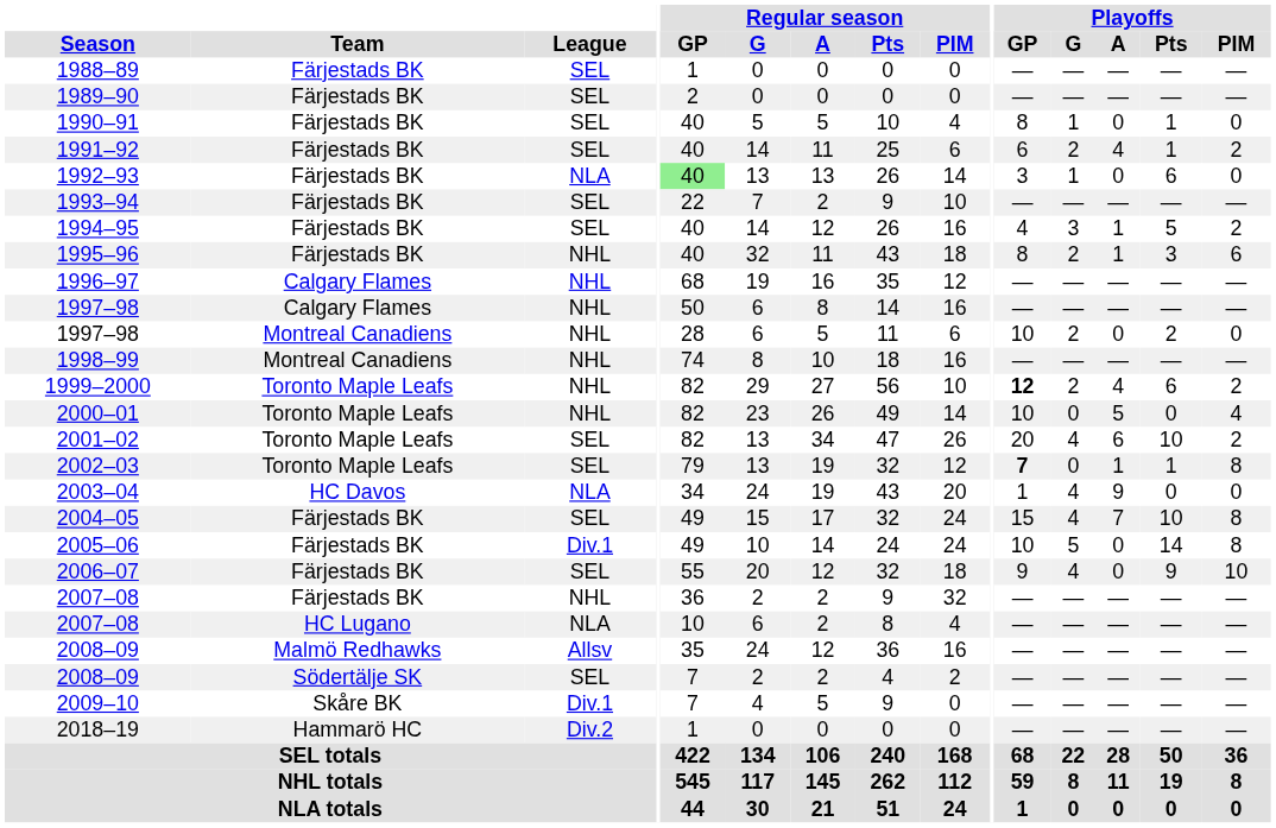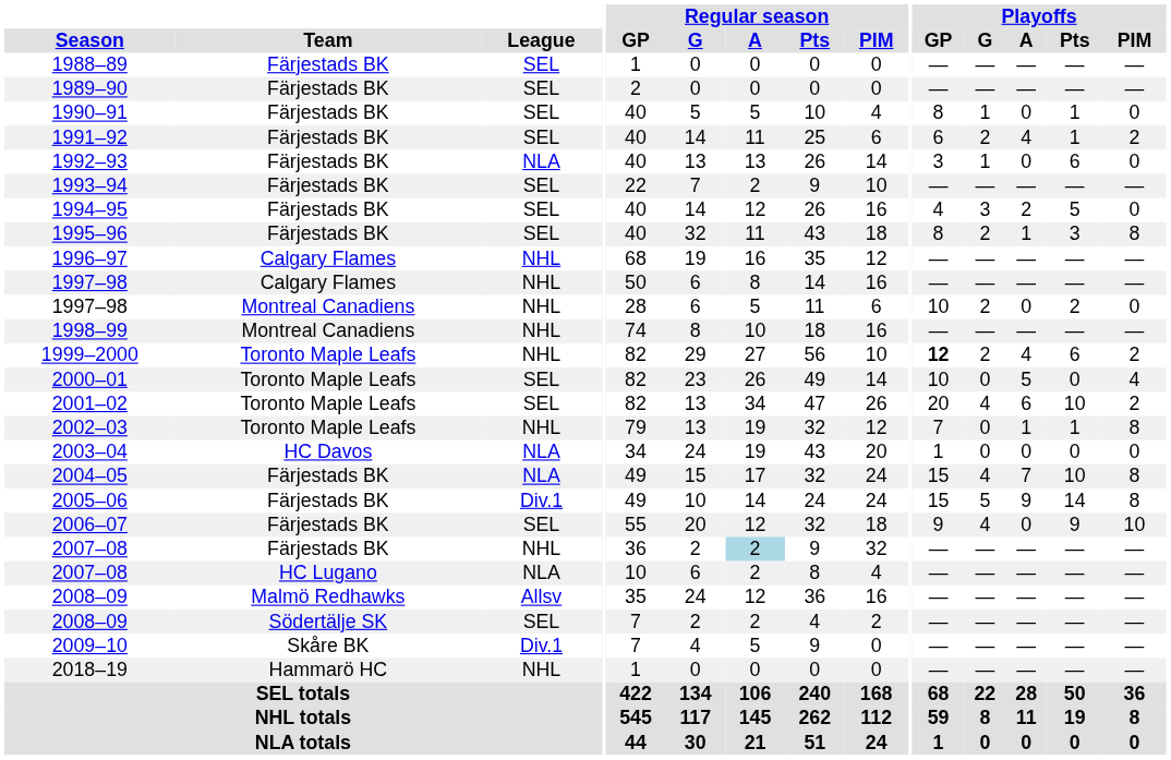1992–93 | Regular season / GP: lightgreen background -> no background
1994–95 | Playoffs / A: 1 -> 2
1994–95 | Playoffs / PIM: 2 -> 0
1995–96 | League: NHL -> SEL
1995–96 | Playoffs / PIM: 6 -> 8
2000–01 | League: NHL -> SEL
2002–03 | League: SEL -> NHL
2002–03 | Playoffs / GP: bold -> normal
2003–04 | Playoffs / G: 4 -> 0
2003–04 | Playoffs / A: 9 -> 0
2004–05 | League: SEL -> NLA
2005–06 | Playoffs / GP: 10 -> 15
2005–06 | Playoffs / A: 0 -> 9
2007–08 / Färjestads BK | Regular season / A: no background -> lightblue background
2018–19 | League: Div.2 -> NHL
